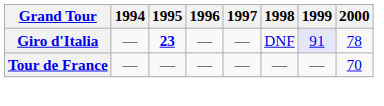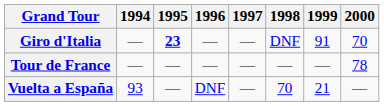Giro d'Italia | 1999: lavender background -> no background
Giro d'Italia | 2000: 78 -> 70
Tour de France | 2000: 70 -> 78
+ row: Vuelta a España | 93 | — | DNF | — | 70 | 21 | —
